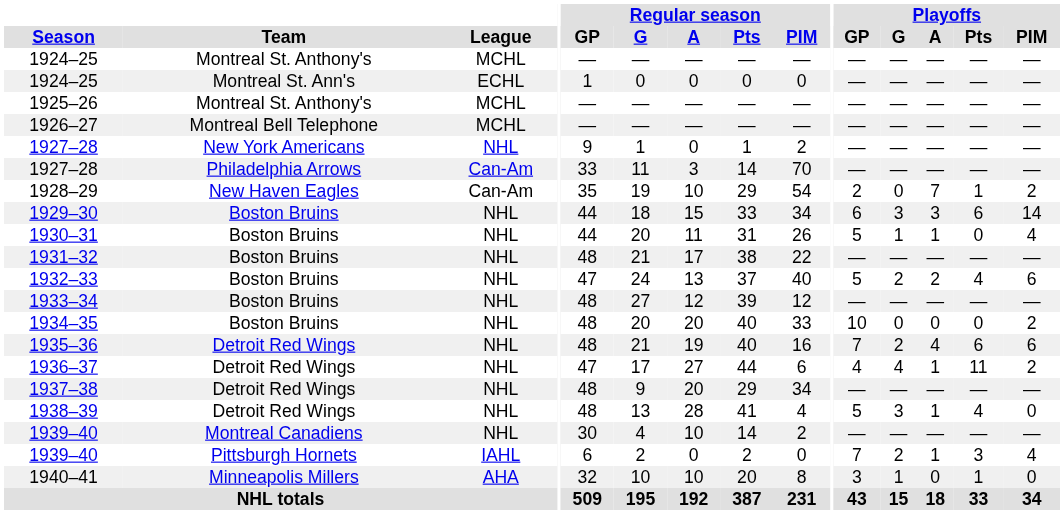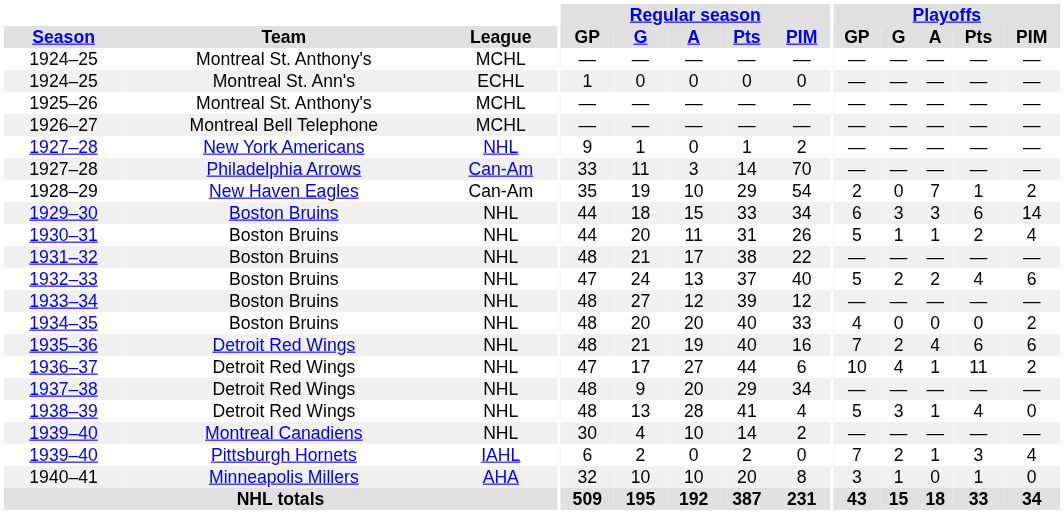1930–31 | Playoffs / Pts: 0 -> 2
1934–35 | Playoffs / GP: 10 -> 4
1936–37 | Playoffs / GP: 4 -> 10
